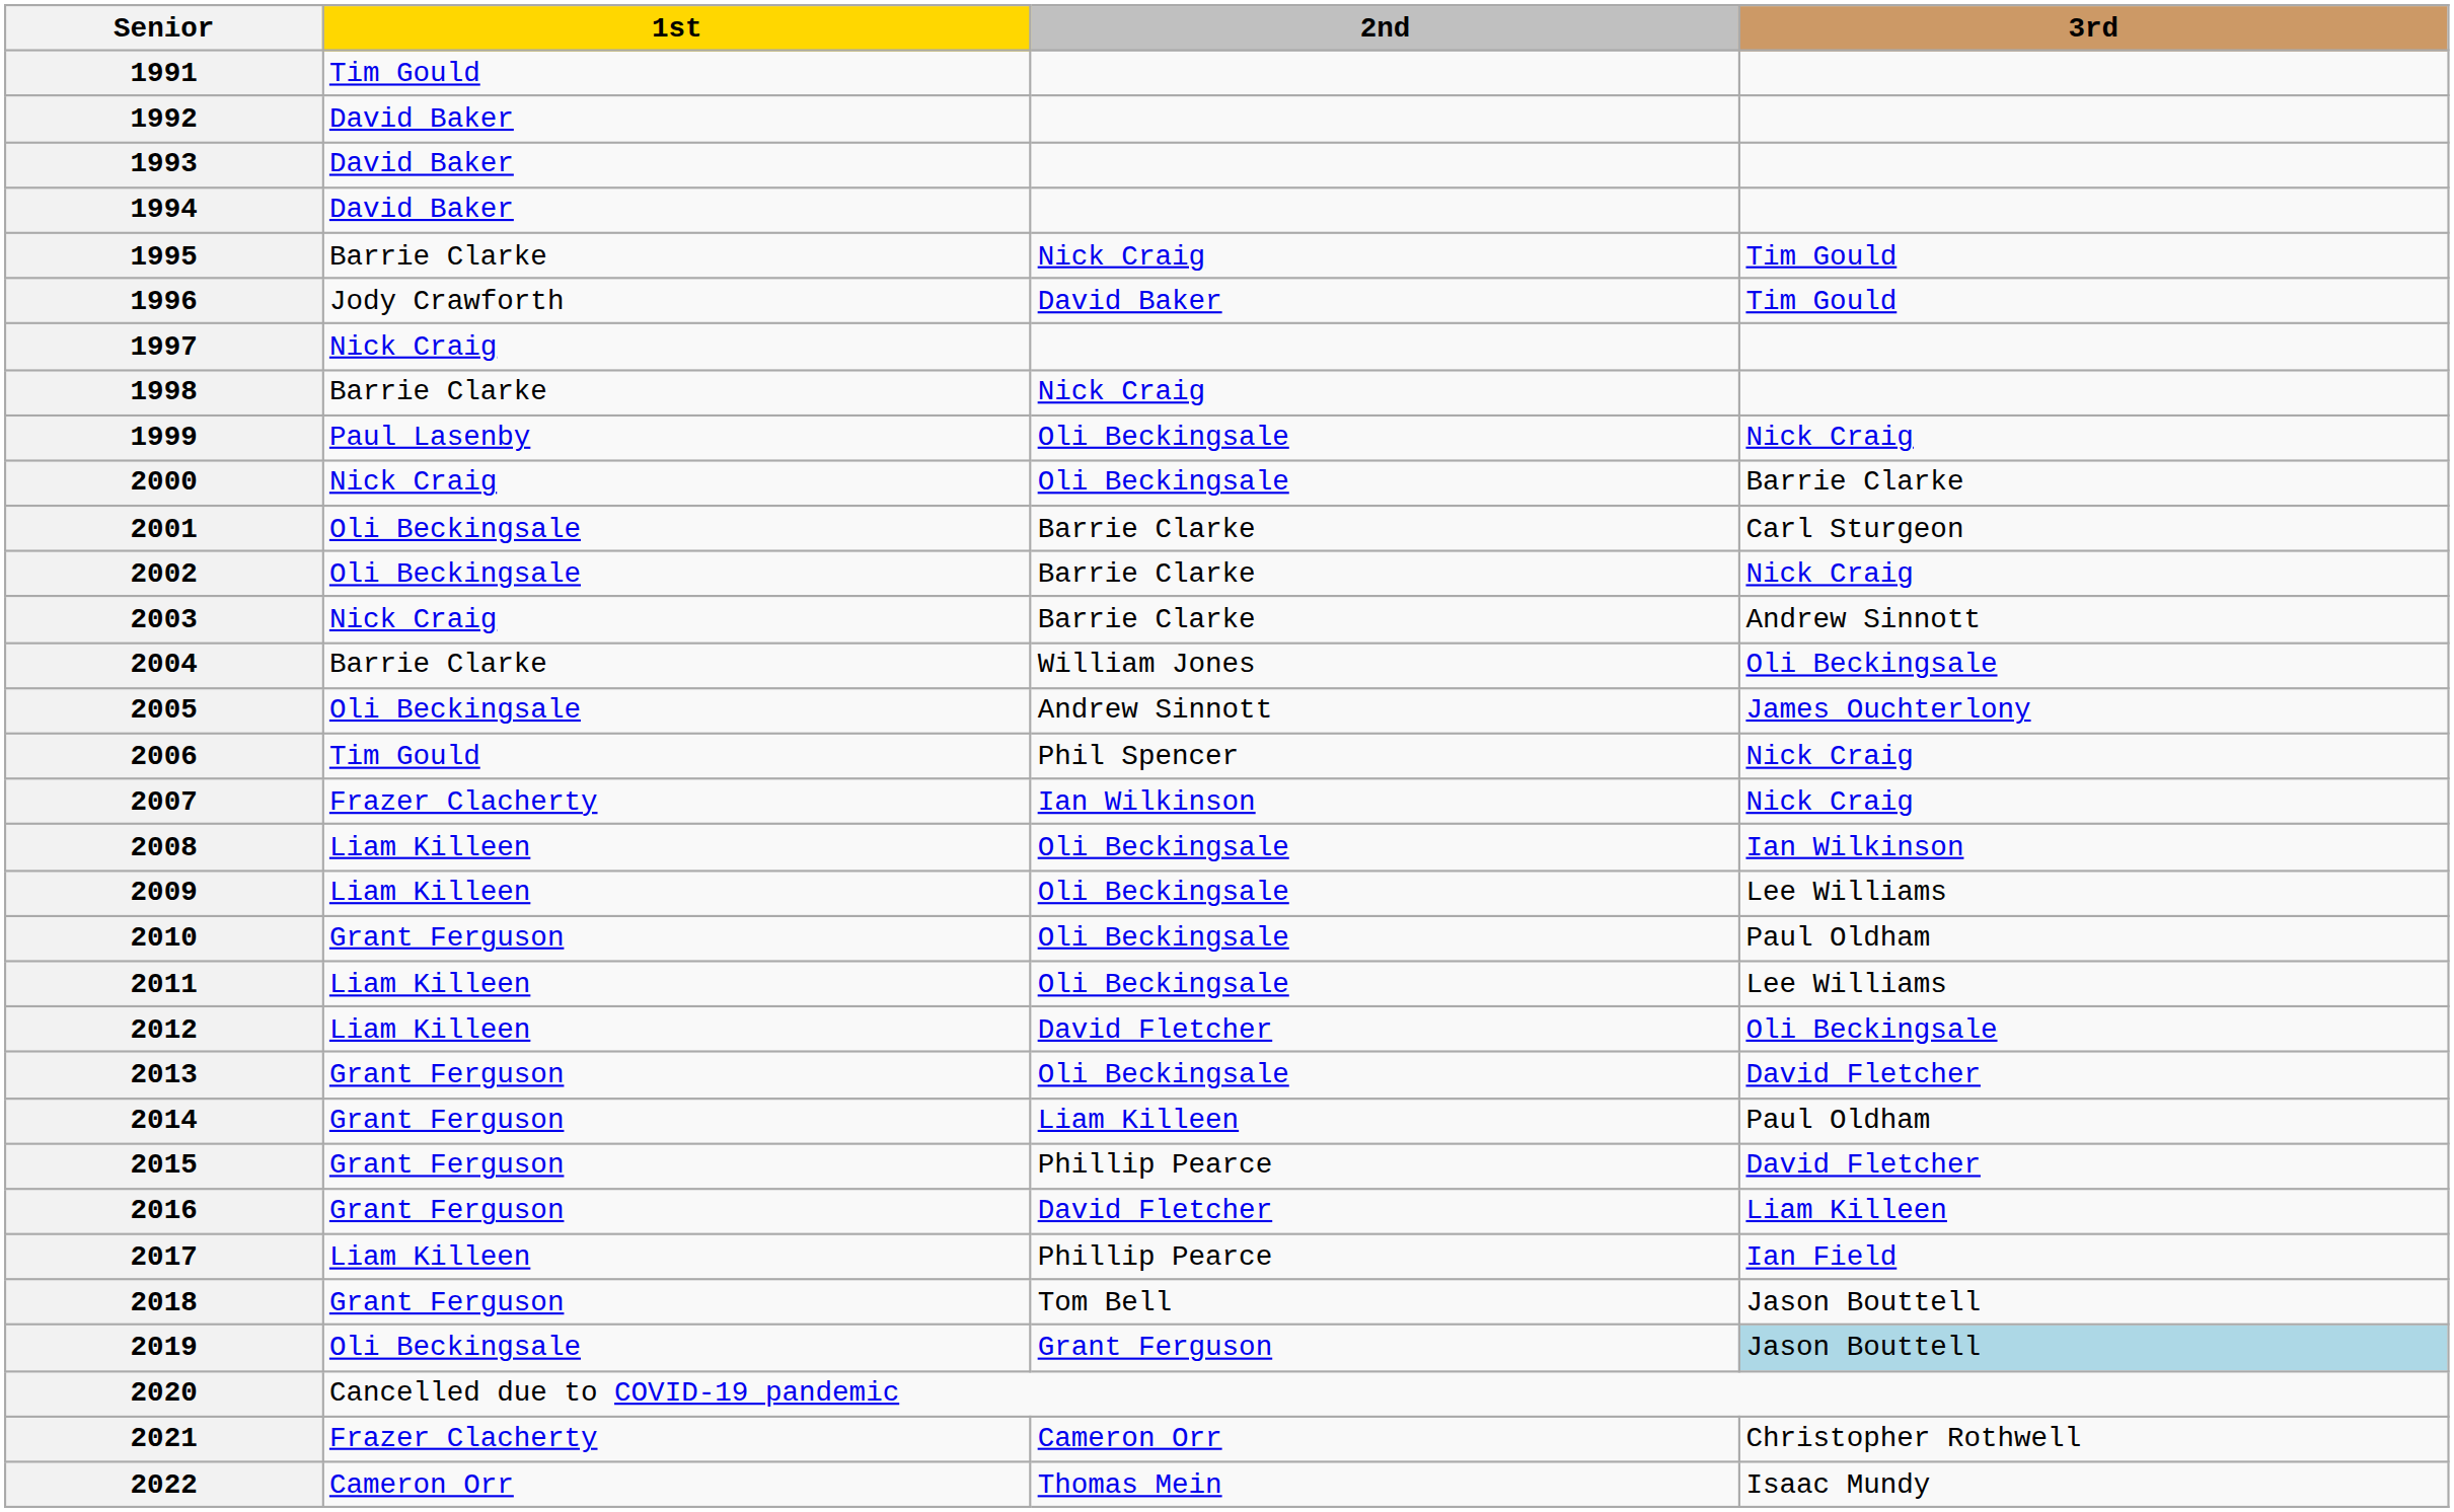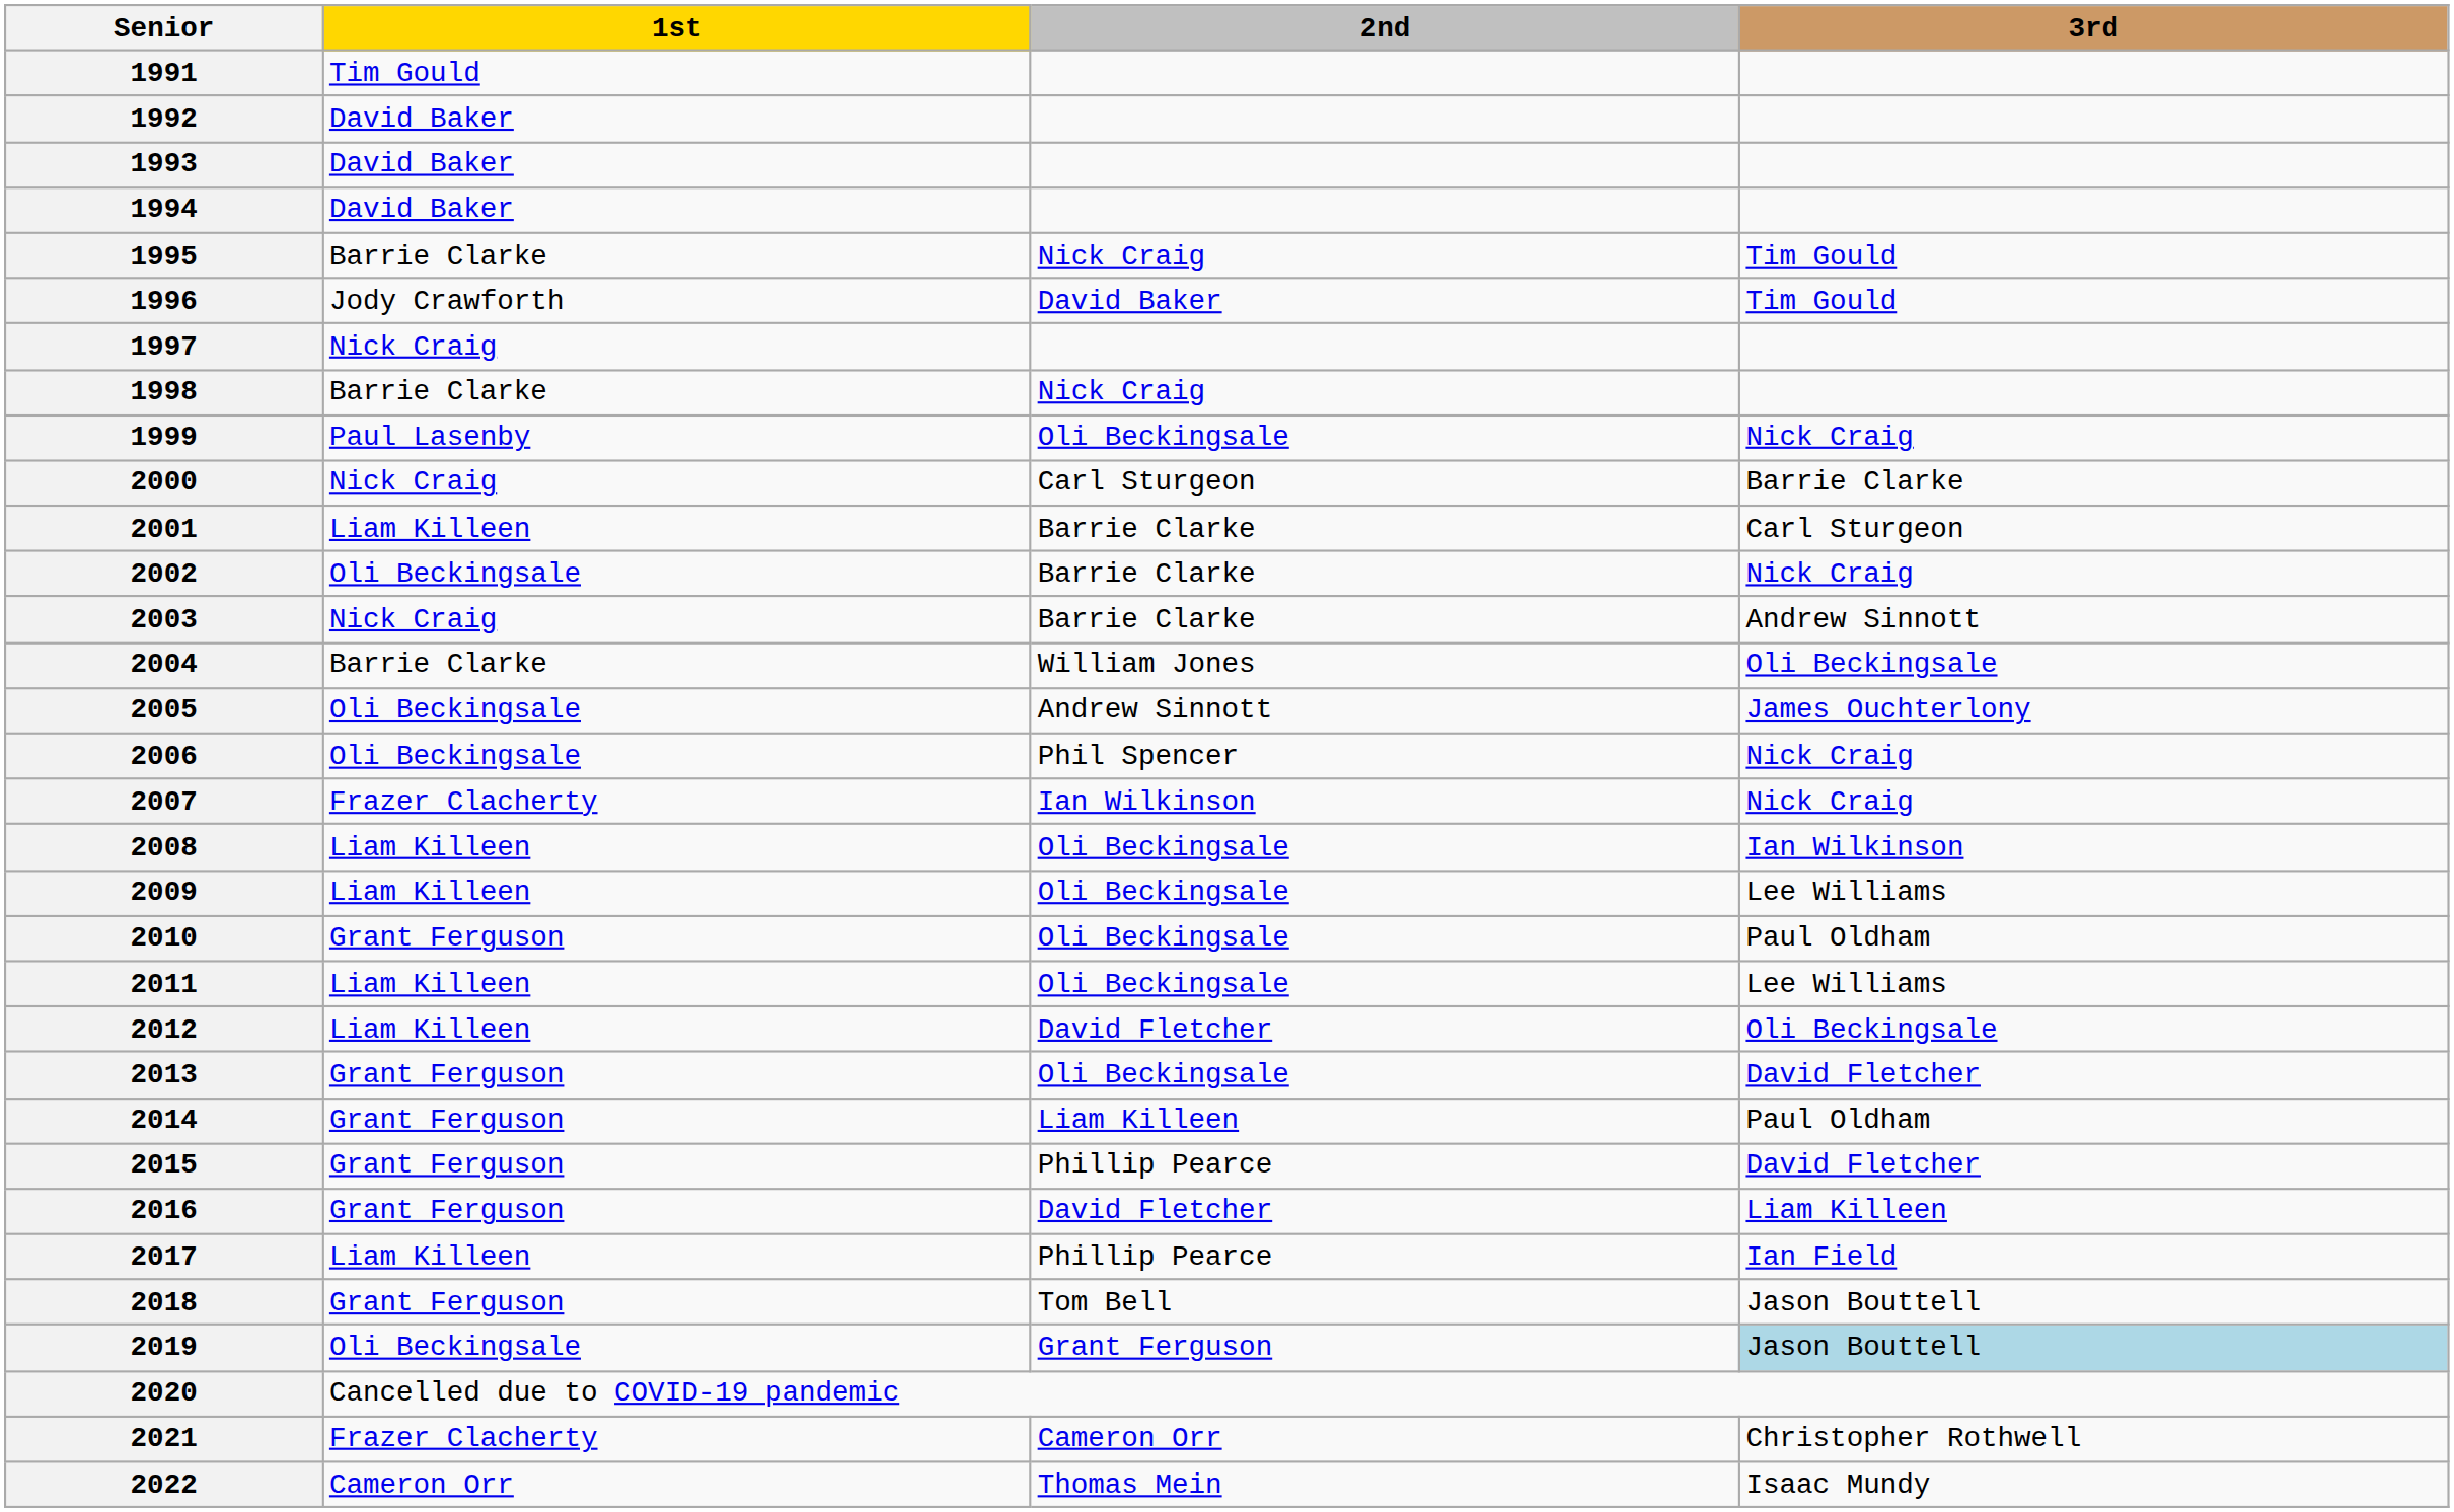2000 | 2nd: Oli Beckingsale -> Carl Sturgeon
2001 | 1st: Oli Beckingsale -> Liam Killeen
2006 | 1st: Tim Gould -> Oli Beckingsale
